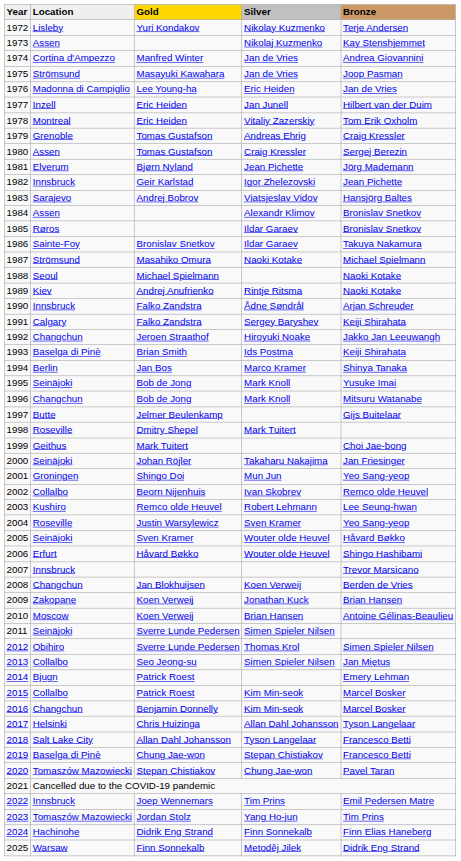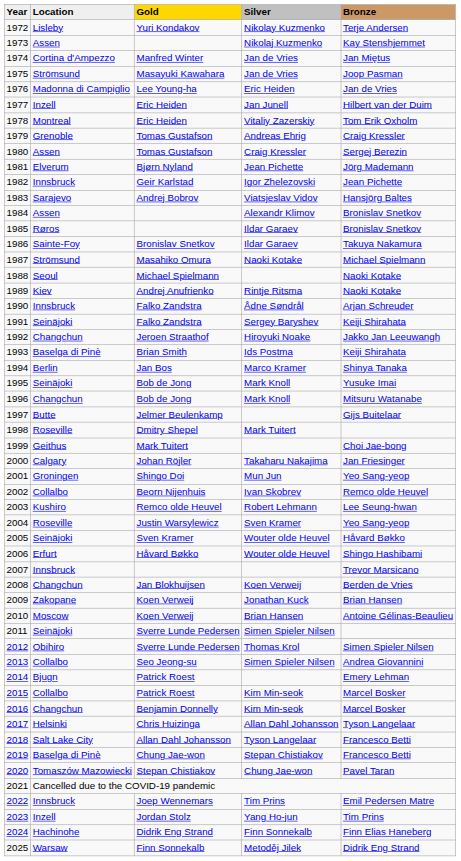1974 | Bronze: Andrea Giovannini -> Jan Miętus
1991 | Location: Calgary -> Seinäjoki
2000 | Location: Seinäjoki -> Calgary
2013 | Bronze: Jan Miętus -> Andrea Giovannini
2023 | Location: Tomaszów Mazowiecki -> Inzell
